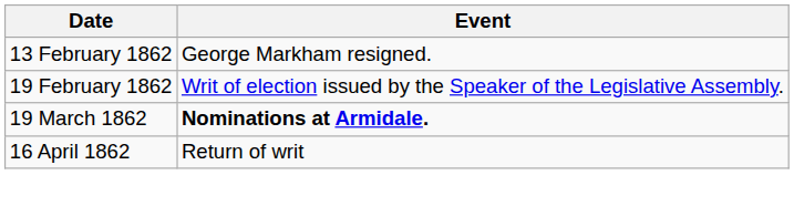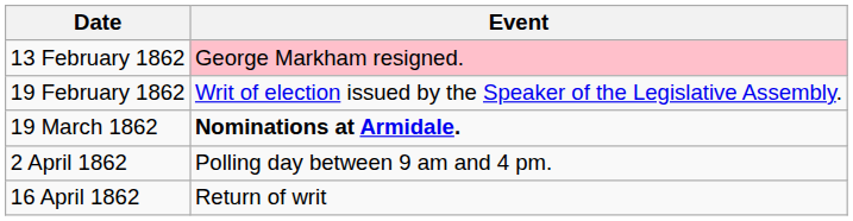13 February 1862 | Event: no background -> pink background
+ row: 2 April 1862 | Polling day between 9 am and 4 pm.
